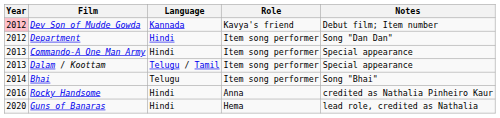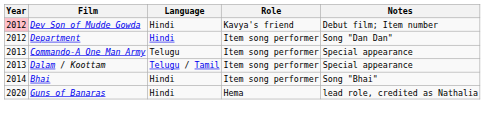Dev Son of Mudde Gowda | Language: Kannada -> Hindi
Commando-A One Man Army | Language: Hindi -> Telugu
Bhai | Language: Telugu -> Hindi
- row: 2016 | Rocky Handsome | Hindi | Anna | credited as Nathalia Pinheiro Kaur
